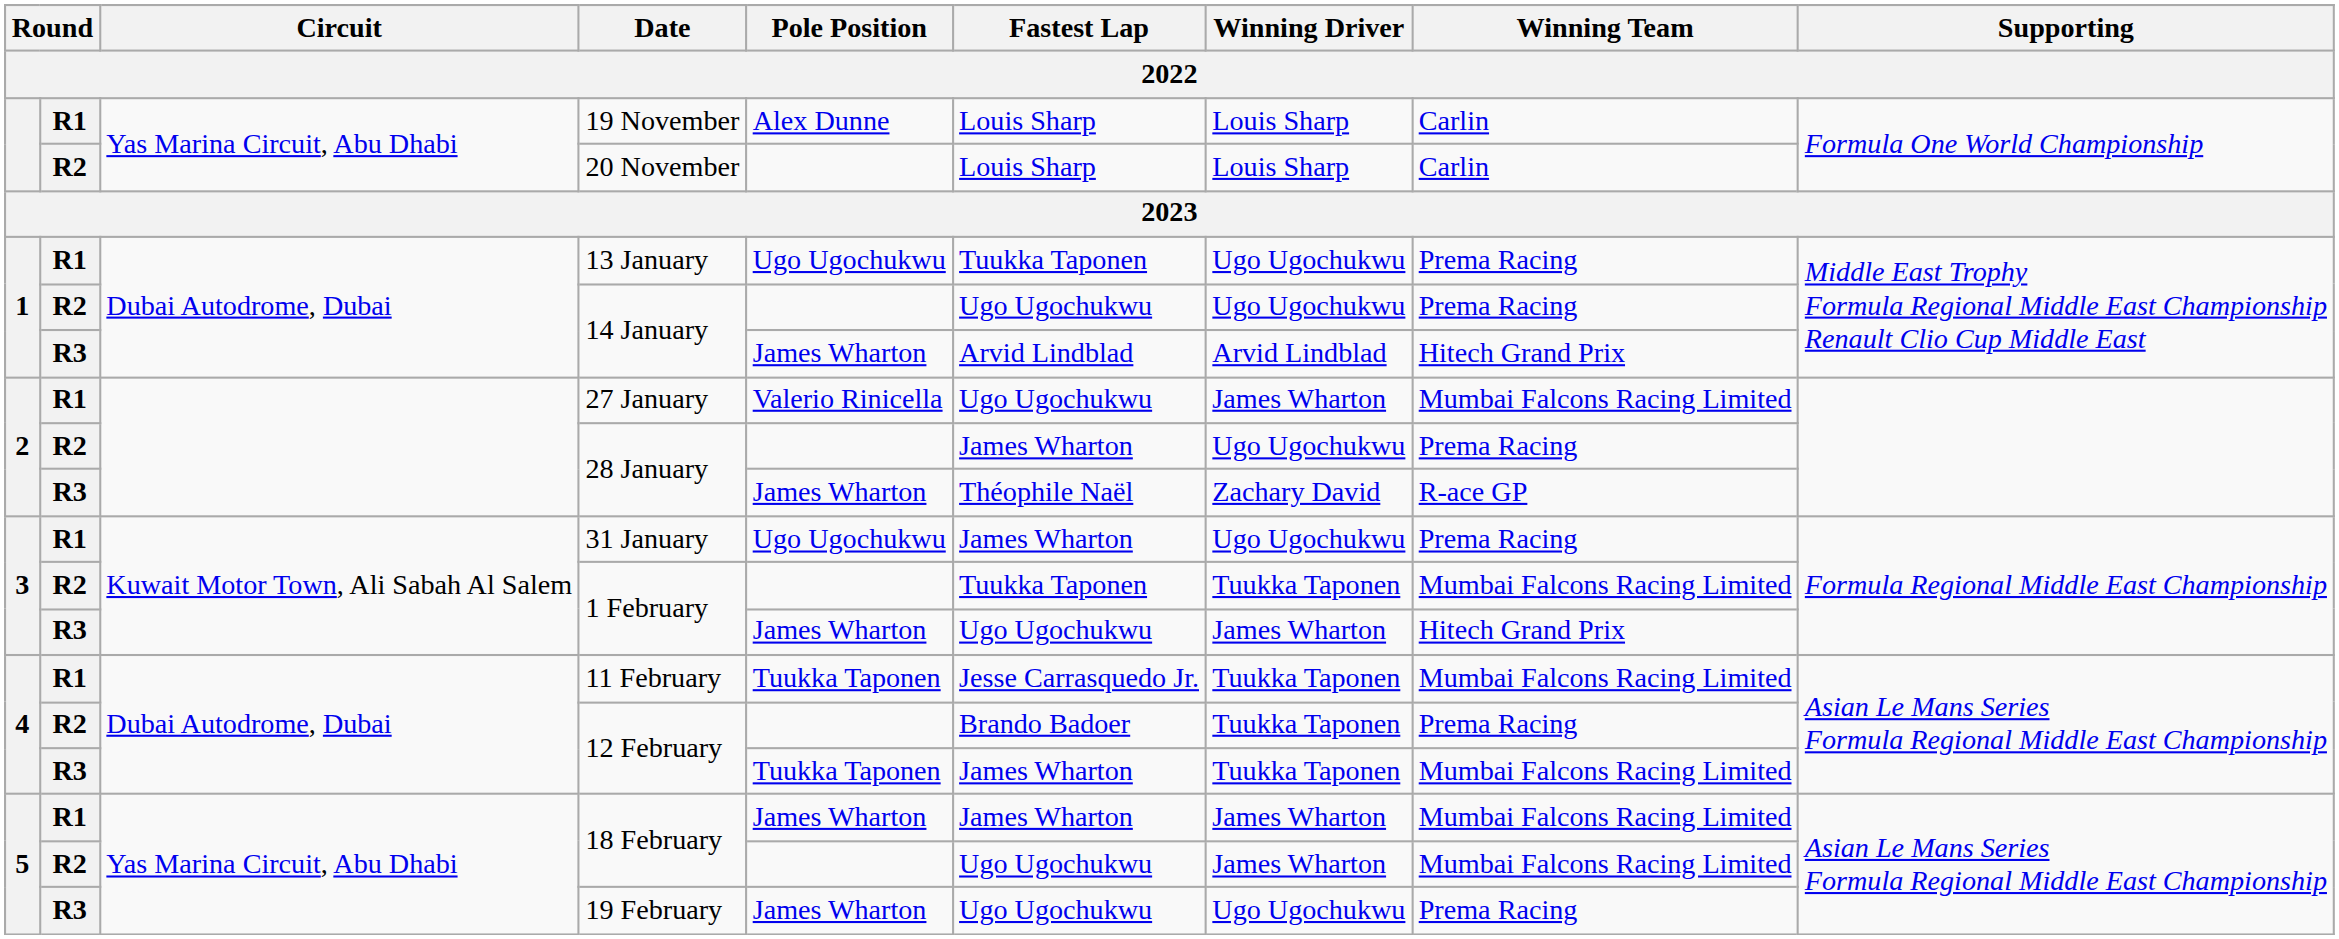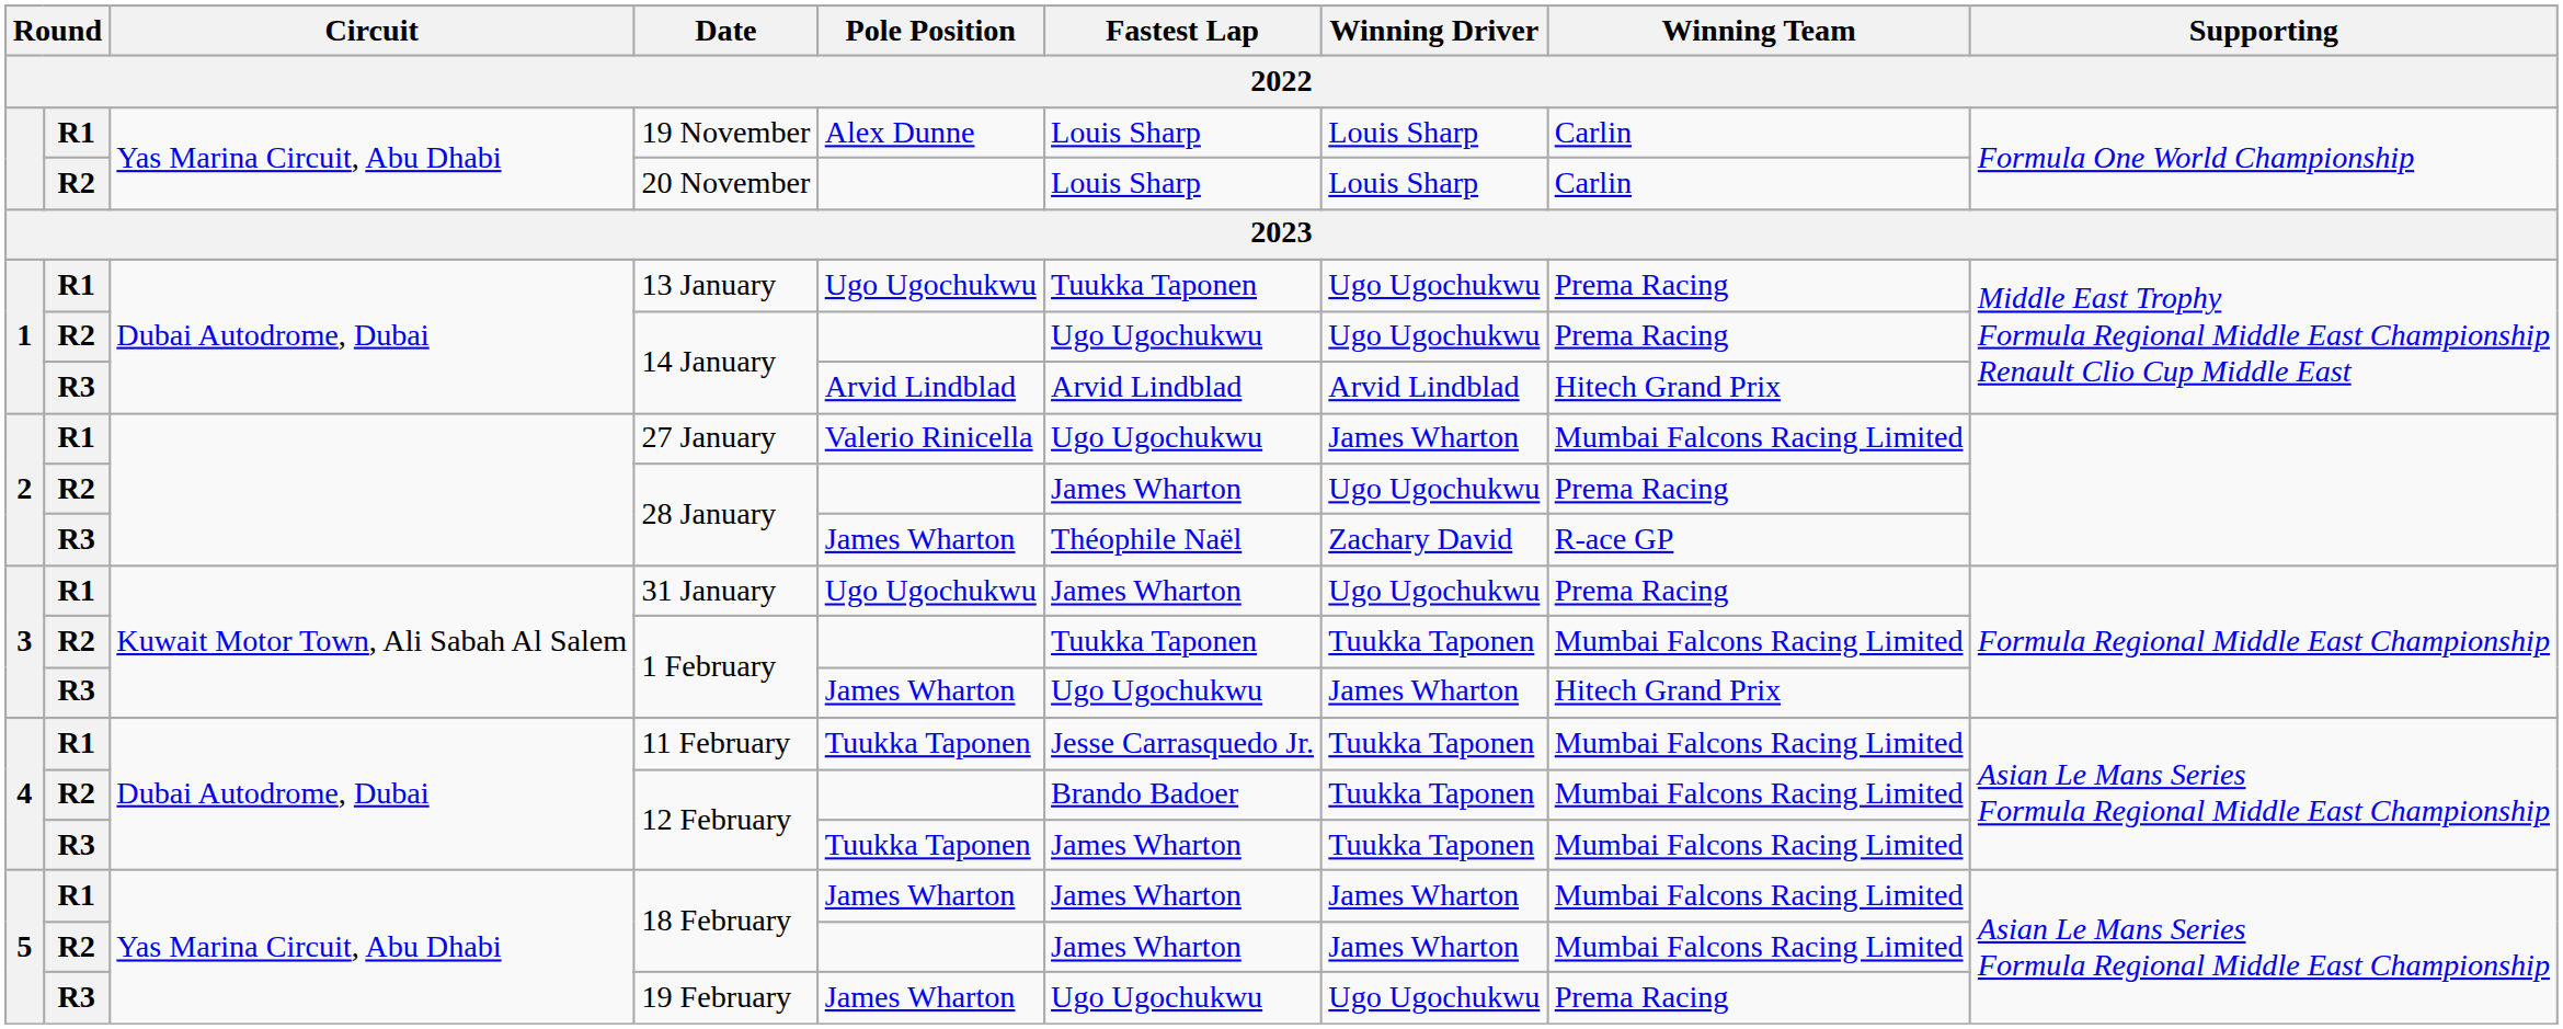R3 / 14 January | Pole Position: James Wharton -> Arvid Lindblad
R2 / 12 February | Winning Team: Prema Racing -> Mumbai Falcons Racing Limited
R2 / 18 February | Fastest Lap: Ugo Ugochukwu -> James Wharton
